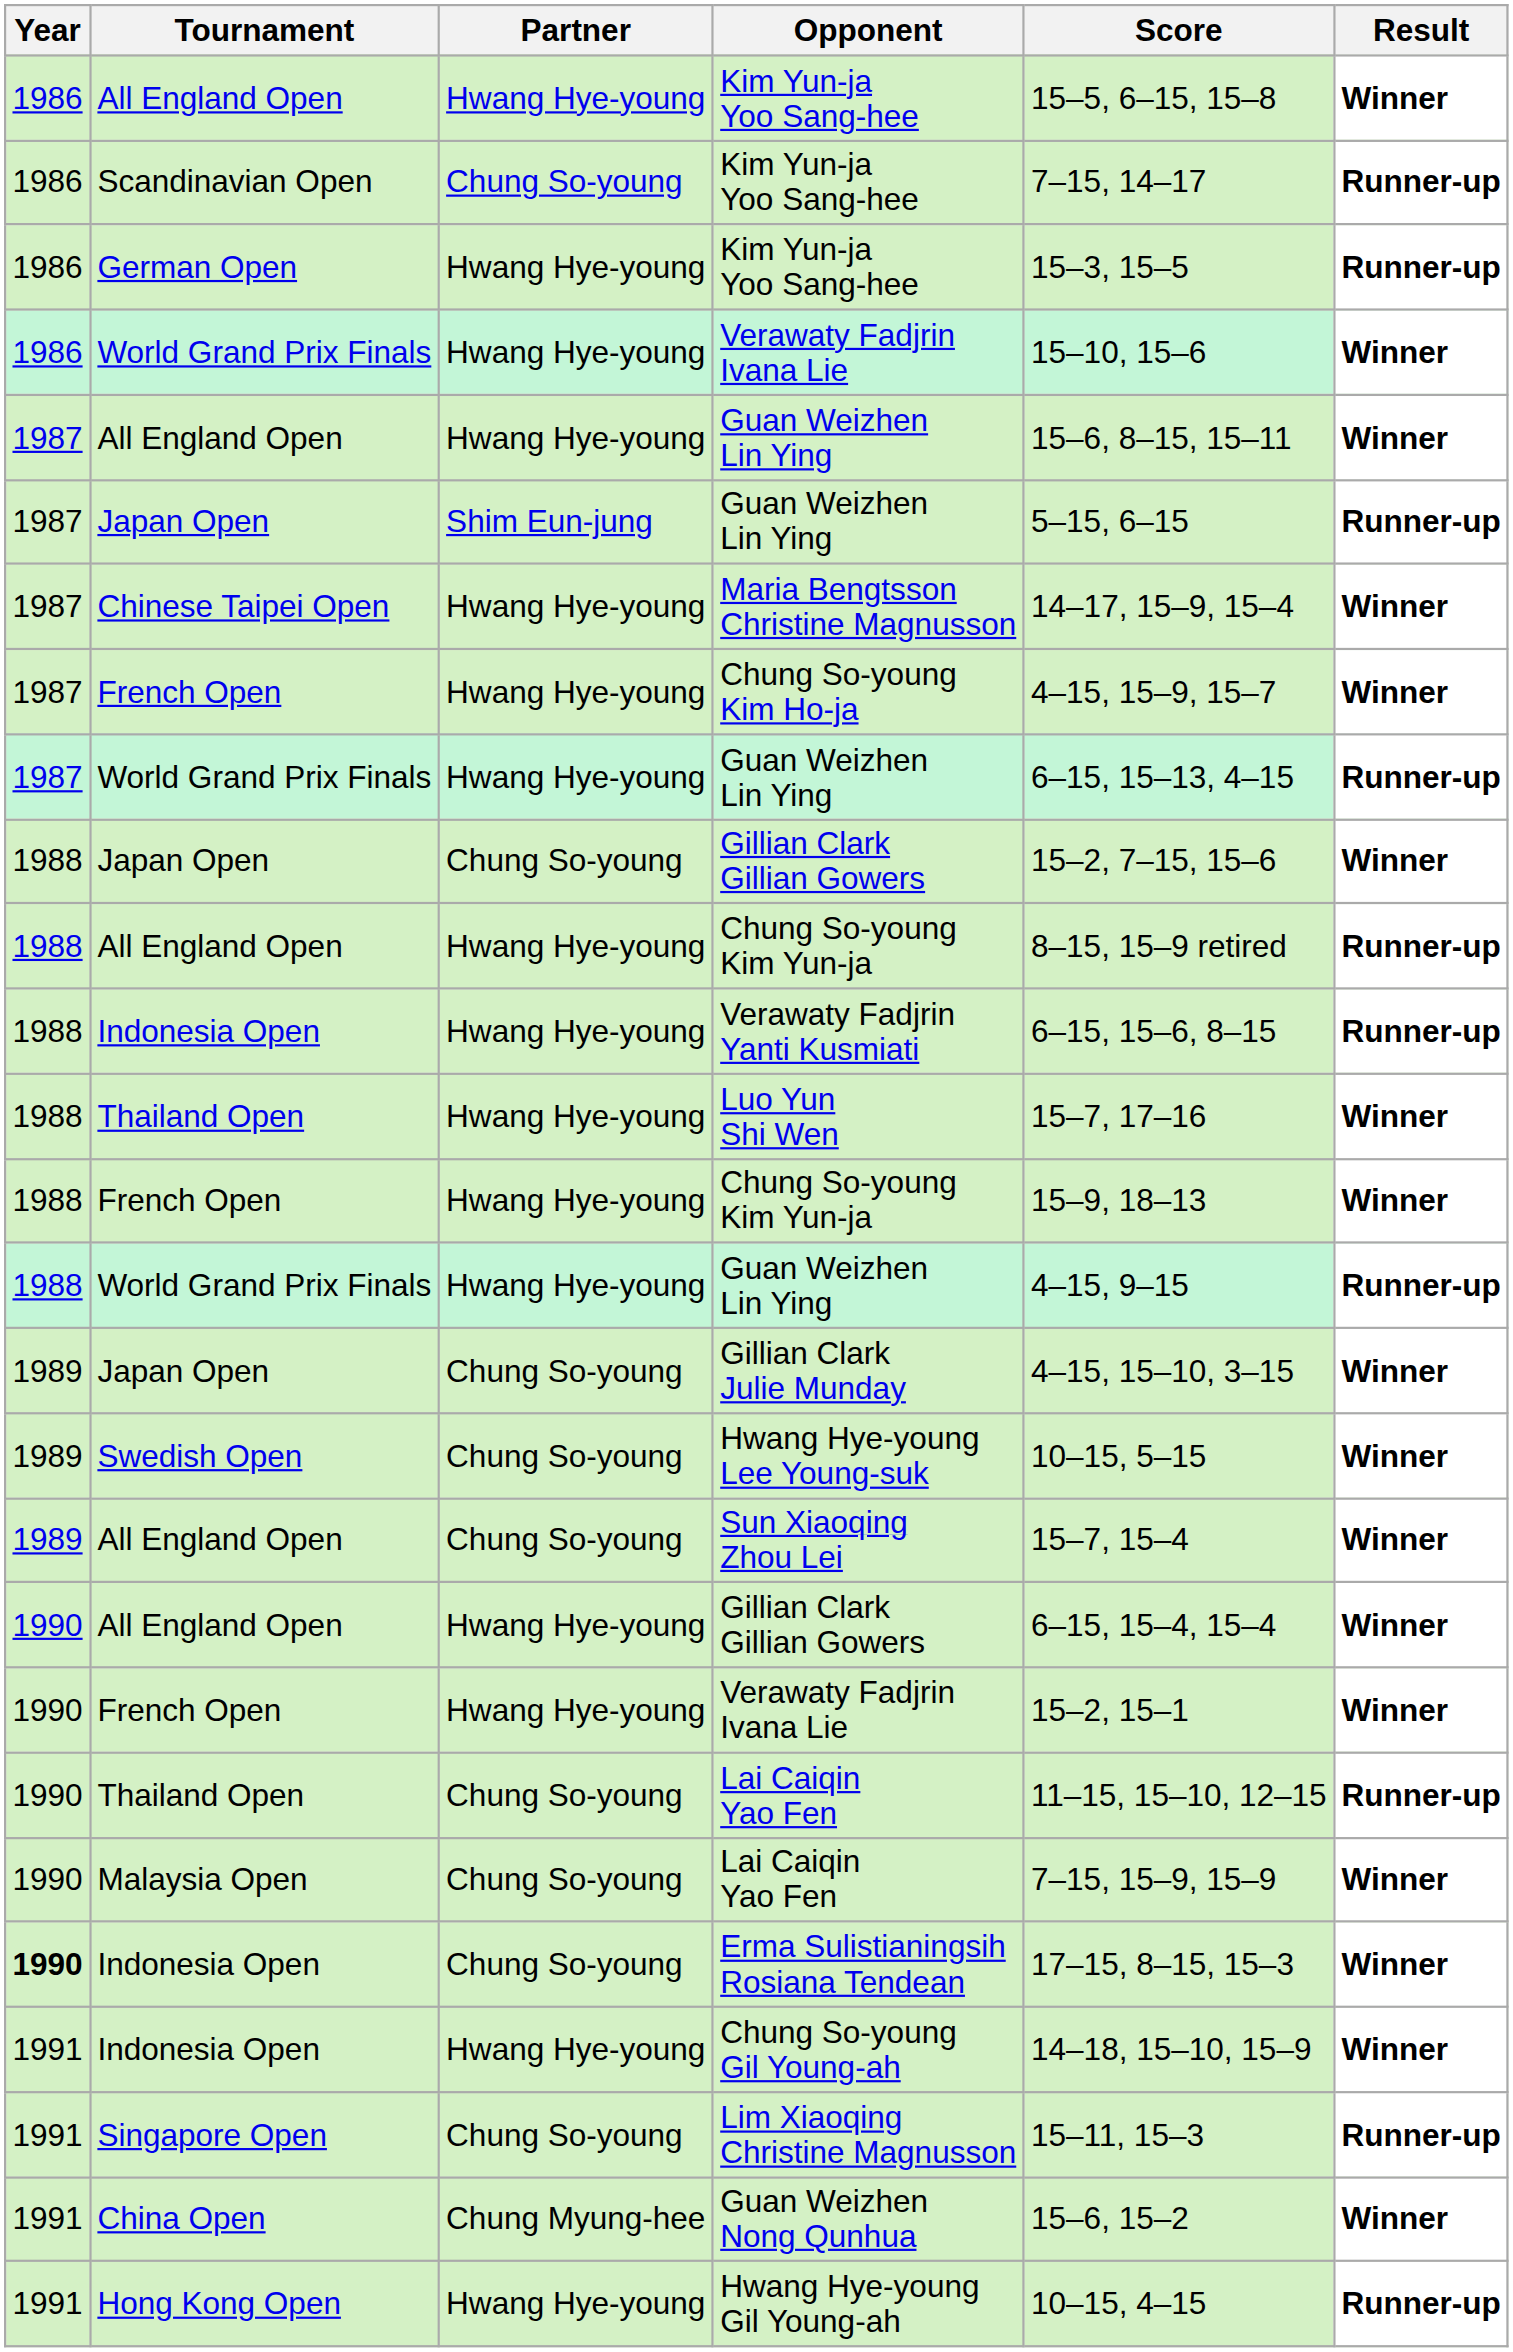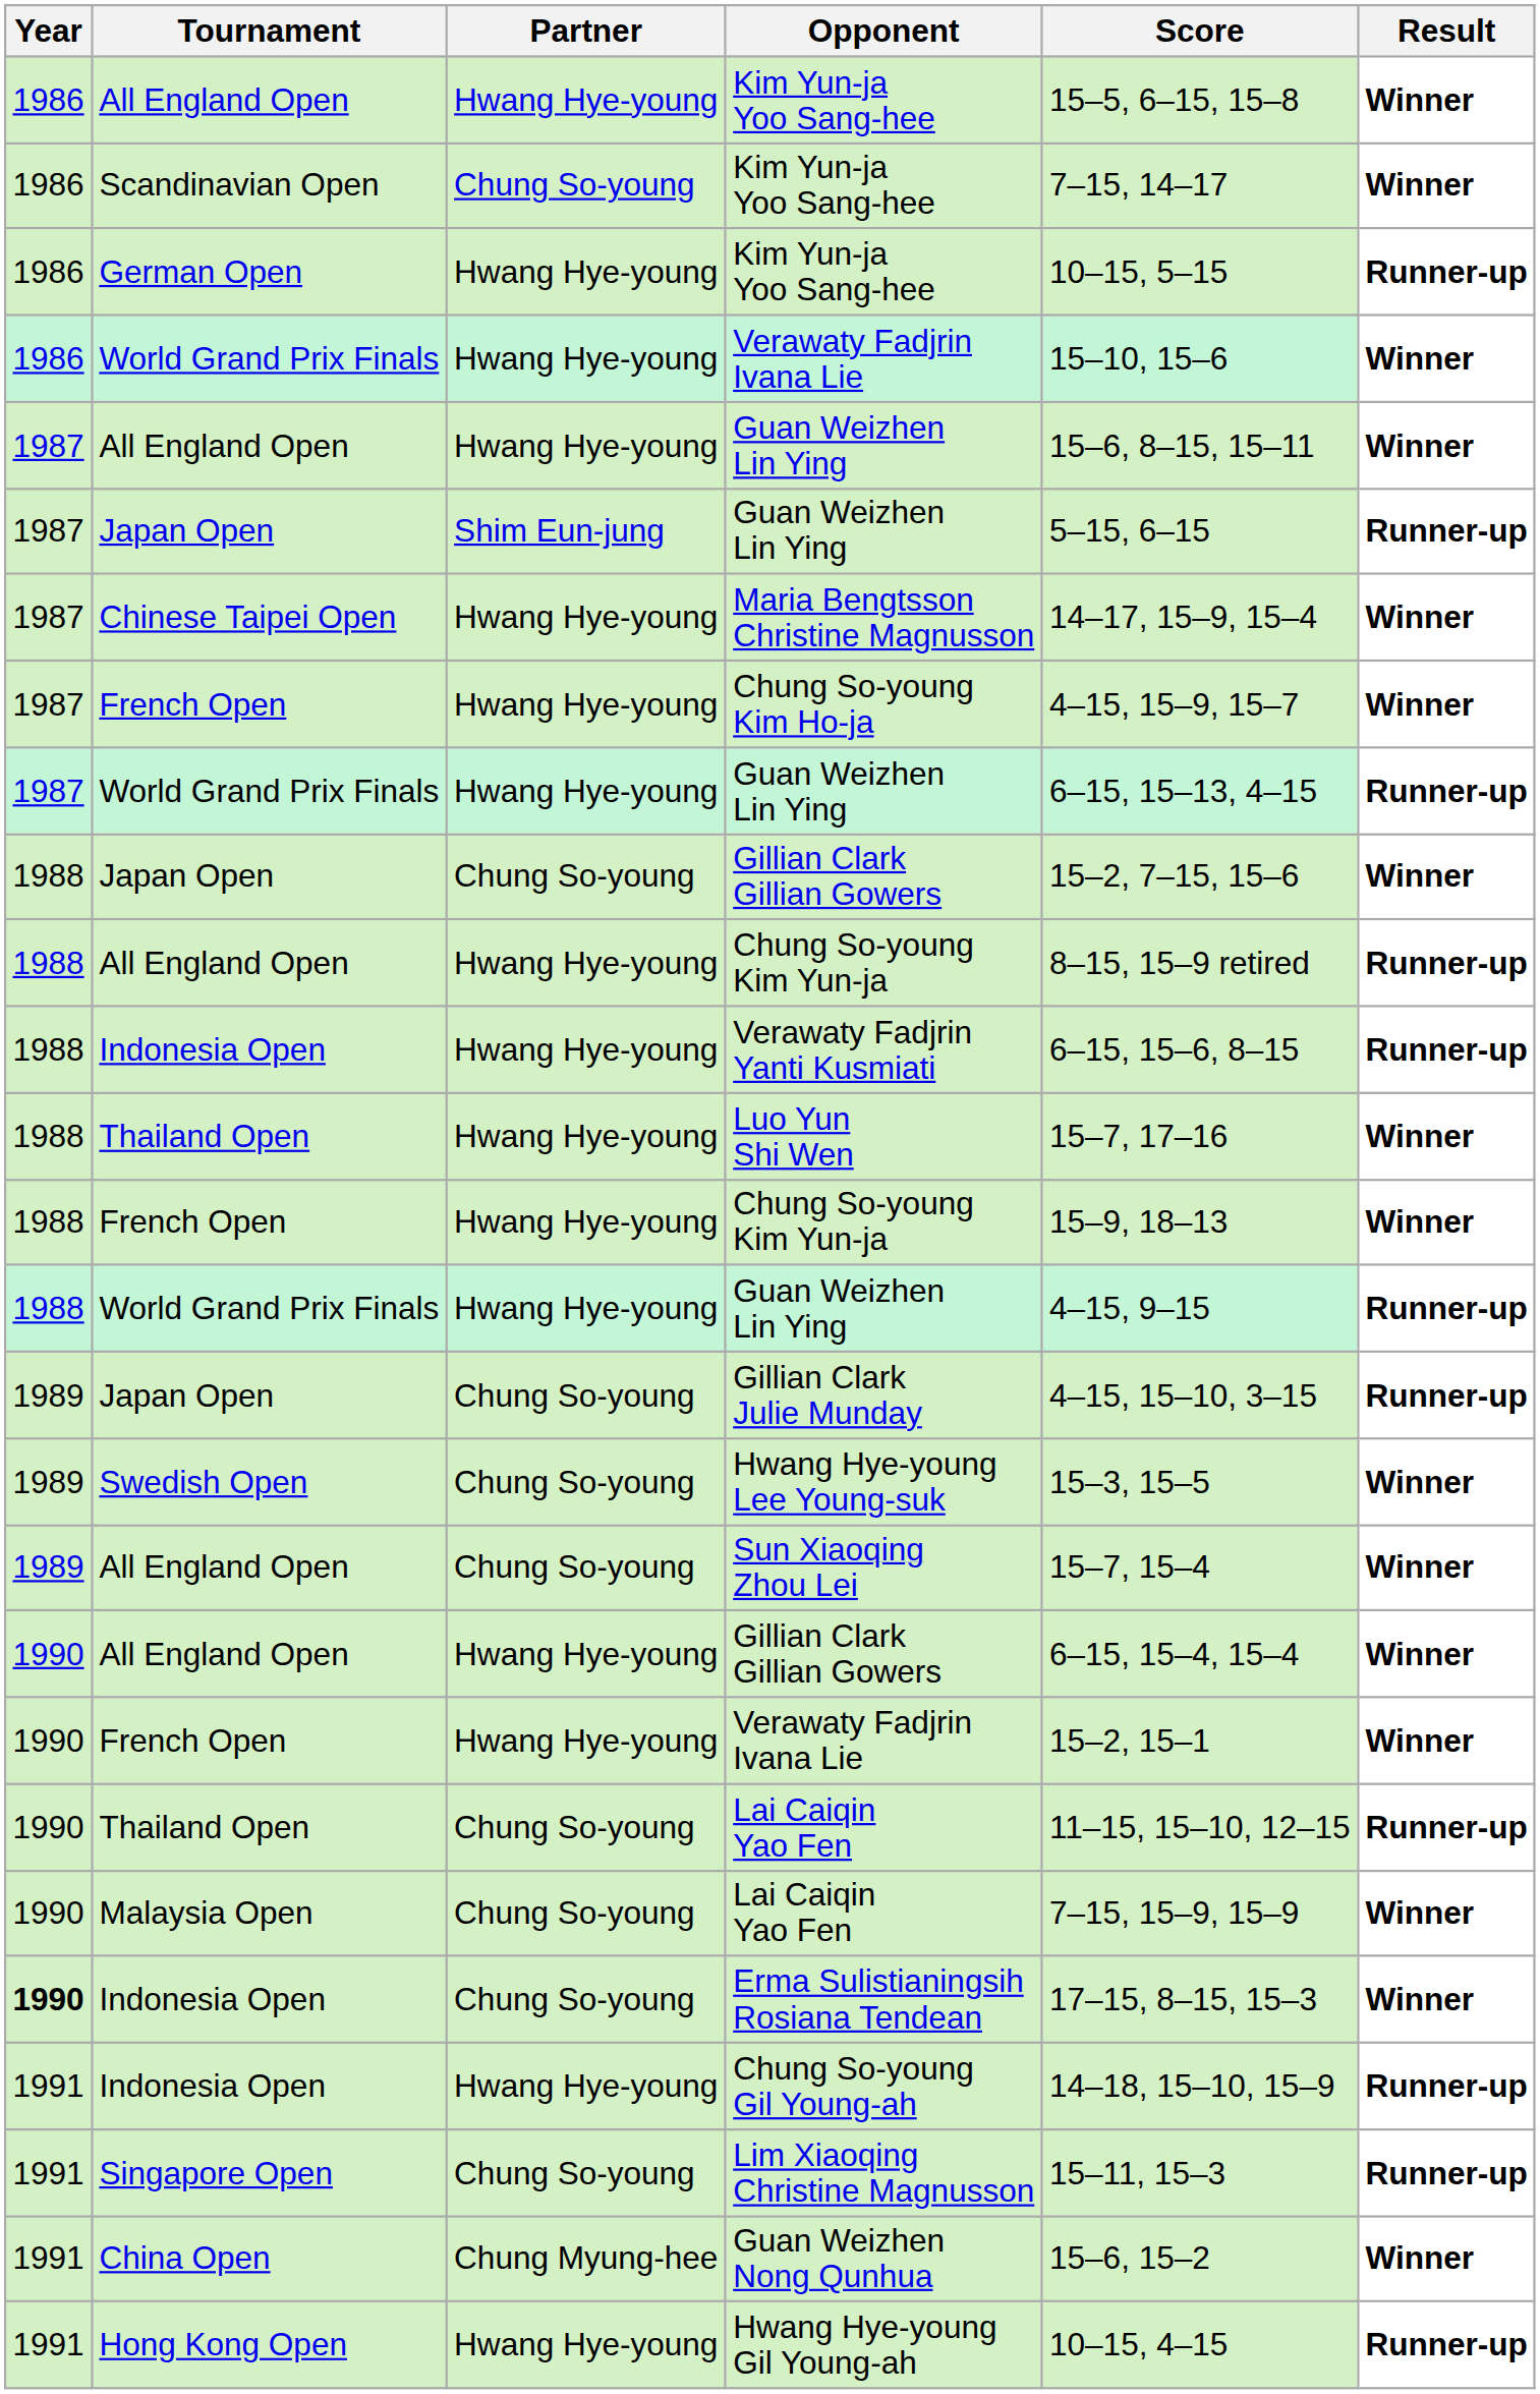Scandinavian Open / Kim Yun-ja Yoo Sang-hee | Result: Runner-up -> Winner
German Open / Kim Yun-ja Yoo Sang-hee | Score: 15–3, 15–5 -> 10–15, 5–15
Gillian Clark Julie Munday | Result: Winner -> Runner-up
Hwang Hye-young Lee Young-suk | Score: 10–15, 5–15 -> 15–3, 15–5
Chung So-young Gil Young-ah | Result: Winner -> Runner-up
